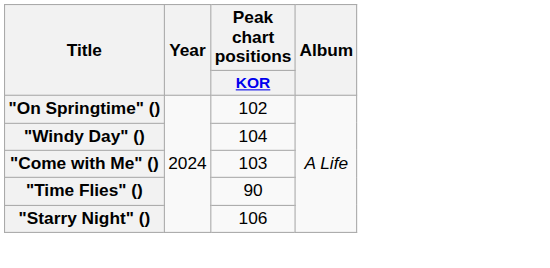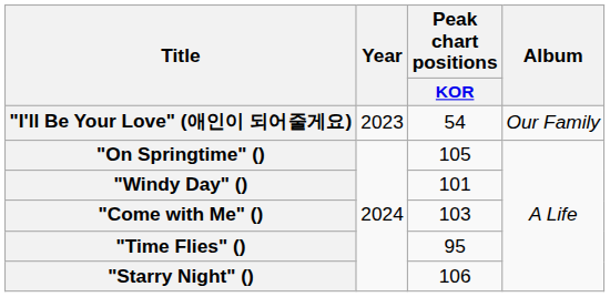+ row: "I'll Be Your Love" (애인이 되어줄게요) | 2023 | 54 | Our Family
"On Springtime" () | Peak chart positions / KOR: 102 -> 105
"Windy Day" () | Peak chart positions / KOR: 104 -> 101
"Time Flies" () | Peak chart positions / KOR: 90 -> 95
